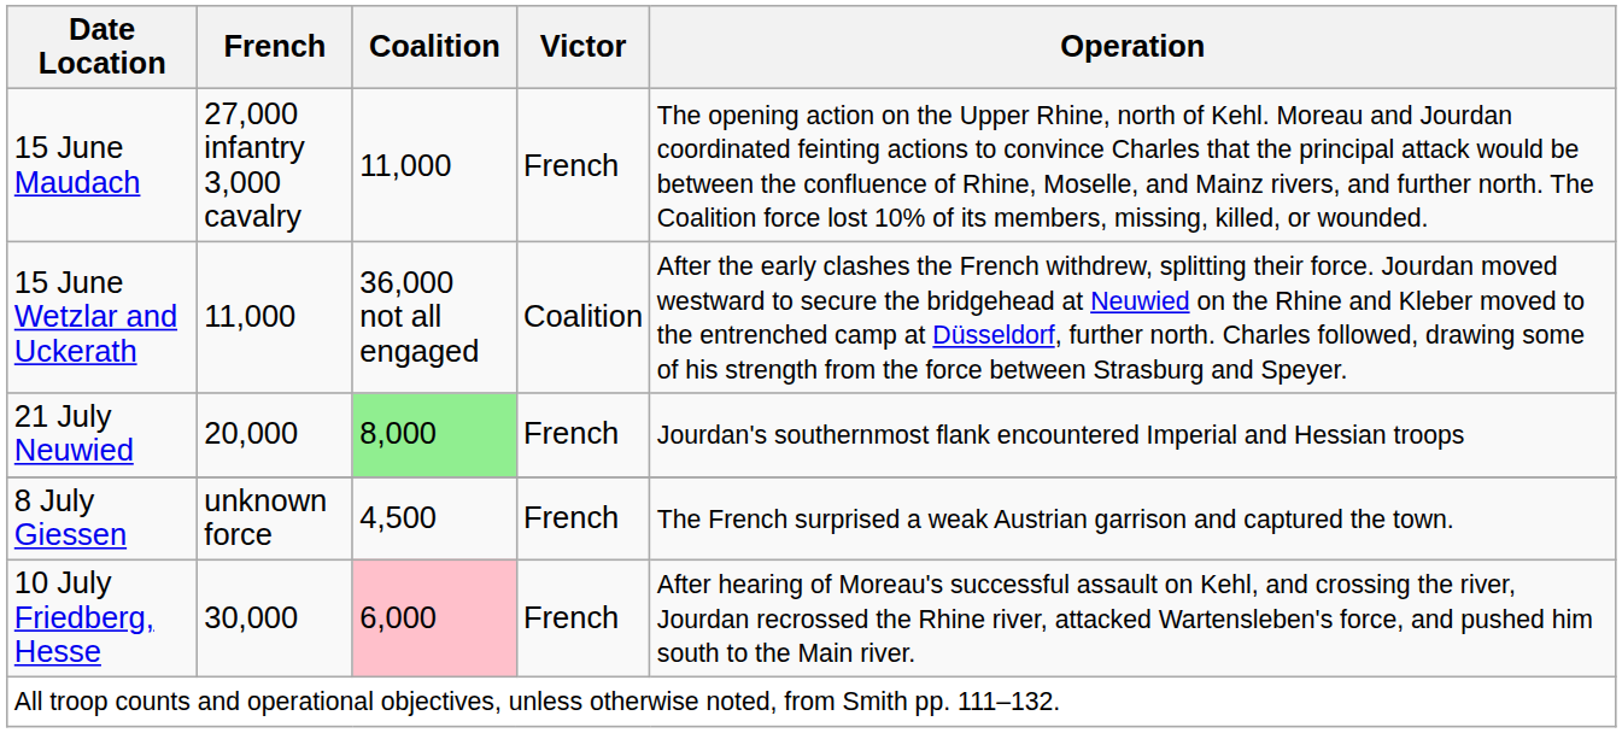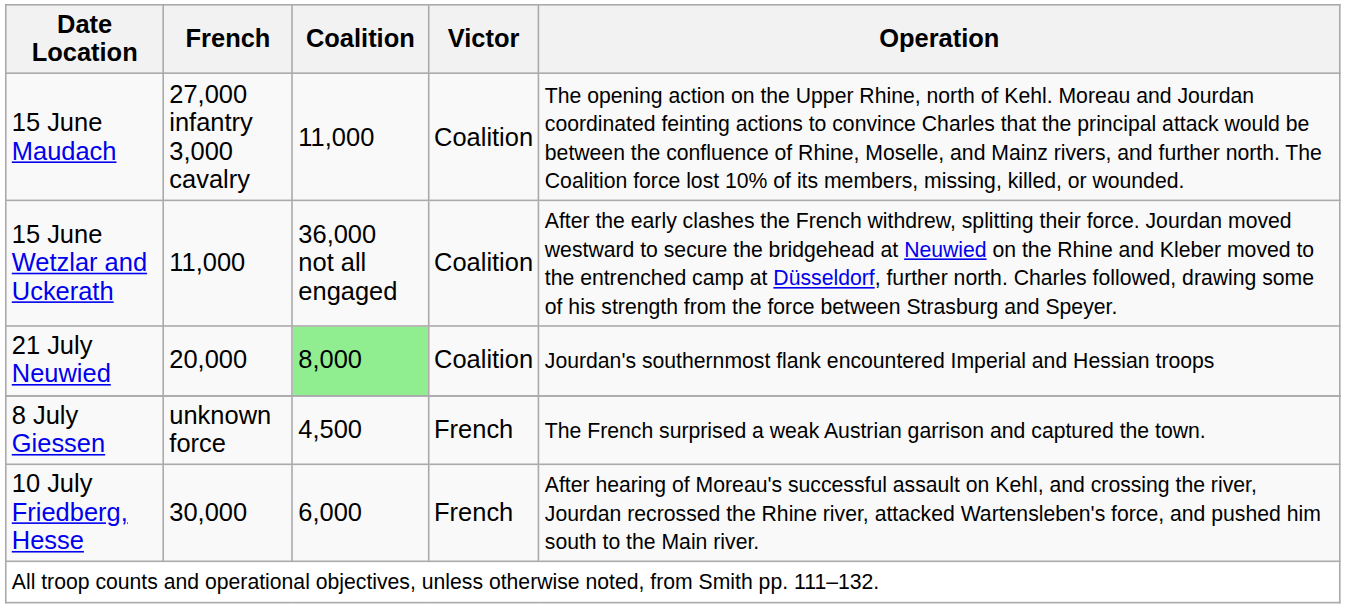15 June Maudach | Victor: French -> Coalition
21 July Neuwied | Victor: French -> Coalition
10 July Friedberg, Hesse | Coalition: pink background -> no background
